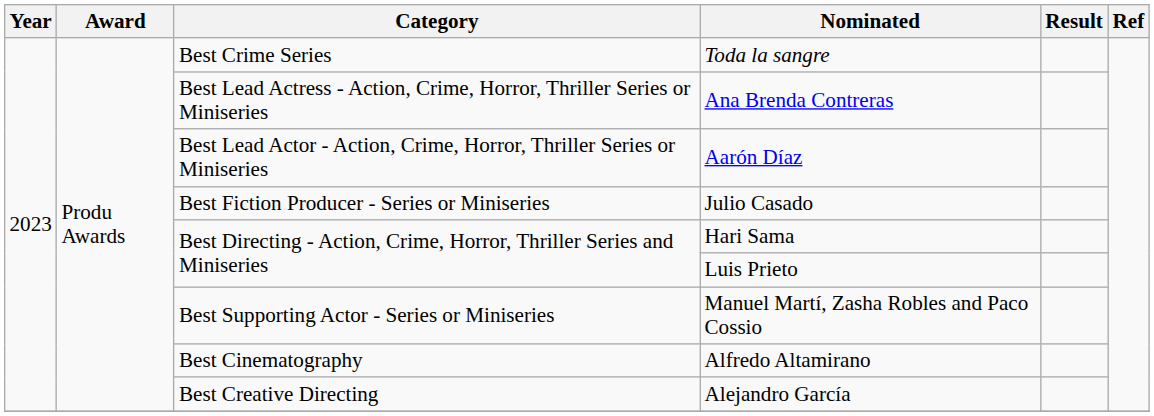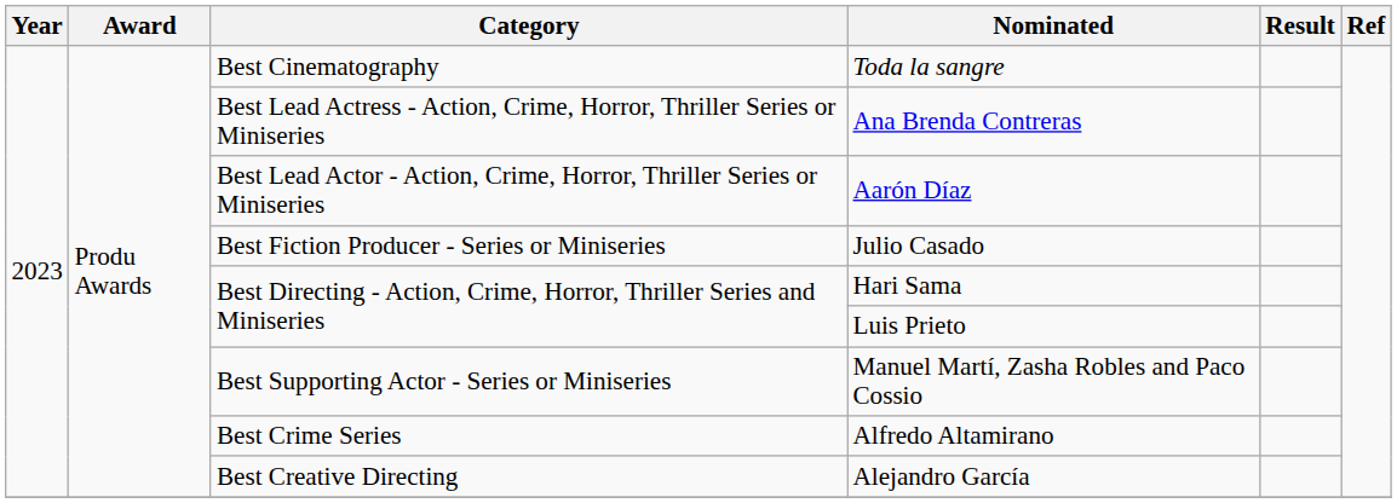Toda la sangre | Category: Best Crime Series -> Best Cinematography
Alfredo Altamirano | Category: Best Cinematography -> Best Crime Series
